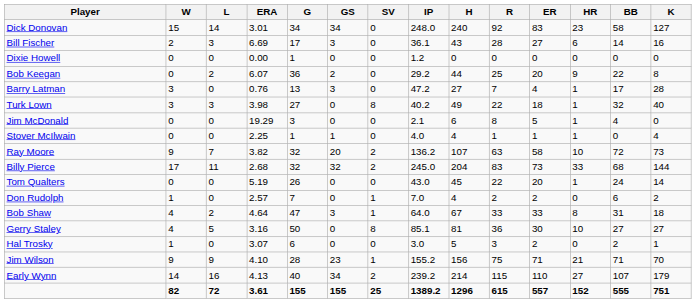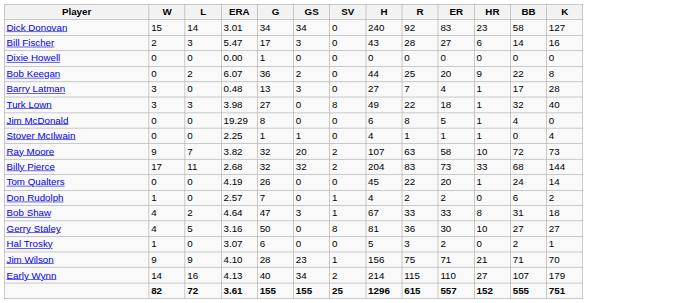- column: IP | 248.0 | 36.1 | 1.2 | 29.2 | 47.2 | 40.2 | 2.1 | 4.0 | 136.2 | 245.0 | 43.0 | 7.0 | 64.0 | 85.1 | 3.0 | 155.2 | 239.2 | 1389.2
Bill Fischer | ERA: 6.69 -> 5.47
Barry Latman | ERA: 0.76 -> 0.48
Jim McDonald | G: 3 -> 8
Tom Qualters | ERA: 5.19 -> 4.19
